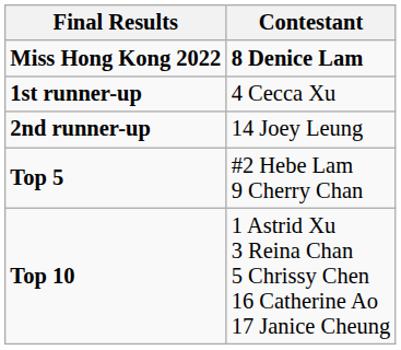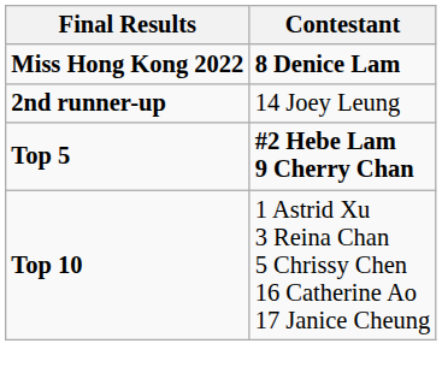- row: 1st runner-up | 4 Cecca Xu
Top 5 | Contestant: normal -> bold
